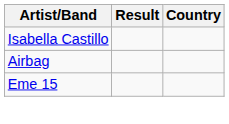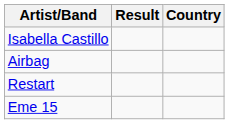+ row: Restart
